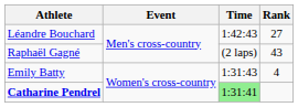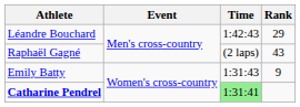Léandre Bouchard | Rank: 27 -> 29
Emily Batty | Rank: 4 -> 9
